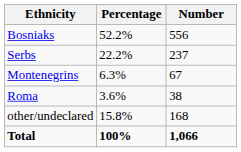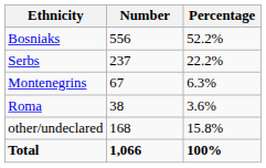columns swapped: Number <-> Percentage
